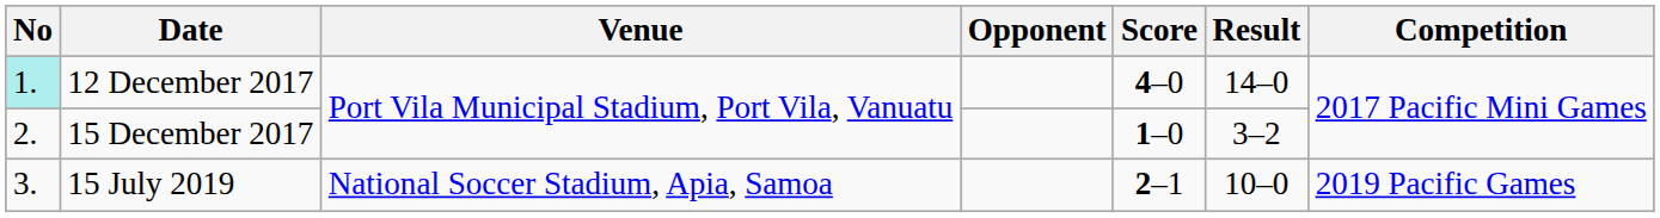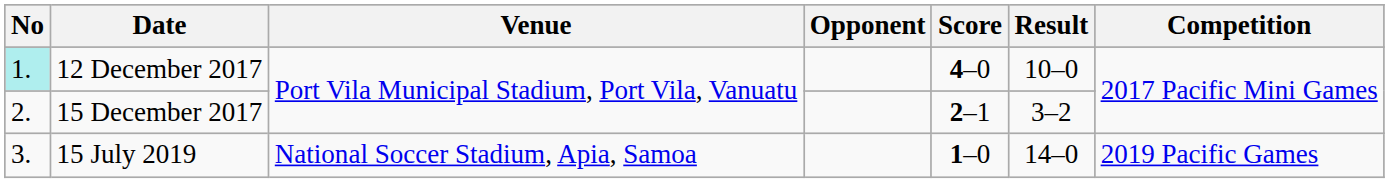12 December 2017 | Result: 14–0 -> 10–0
15 December 2017 | Score: 1–0 -> 2–1
15 July 2019 | Score: 2–1 -> 1–0
15 July 2019 | Result: 10–0 -> 14–0
